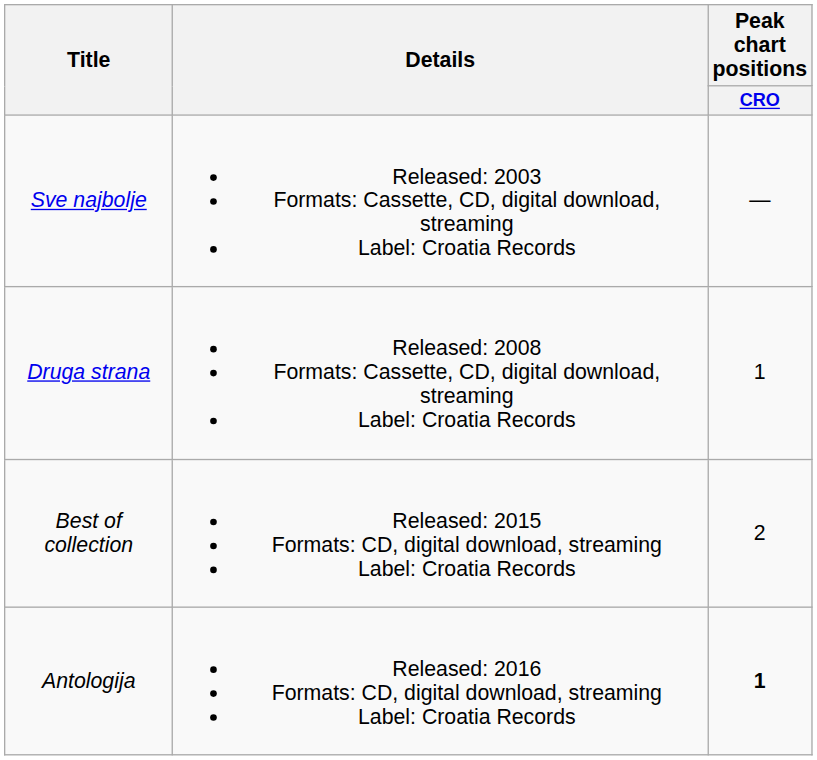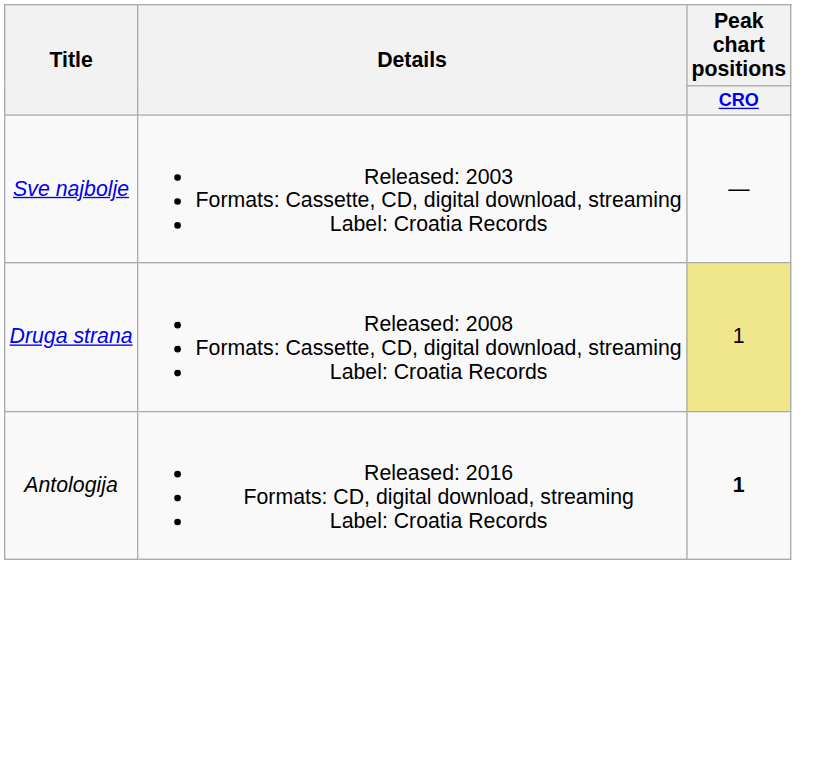Druga strana | Peak chart positions / CRO: no background -> khaki background
- row: Best of collection | Released: 2015 Formats: CD, digital download, streaming Label: Croatia Records | 2
